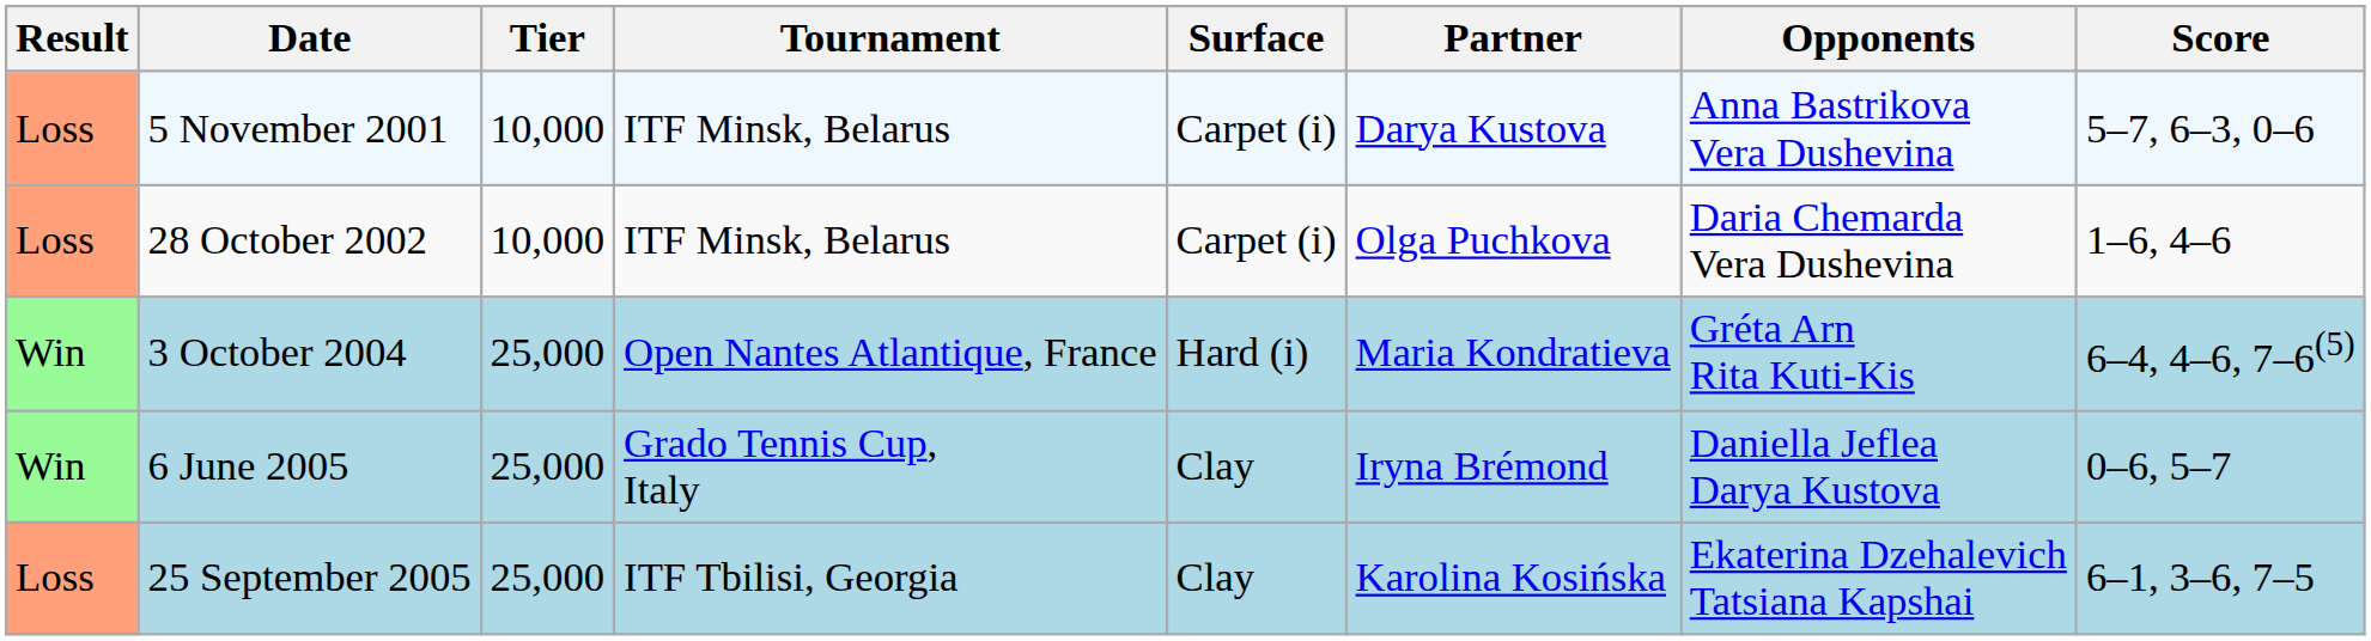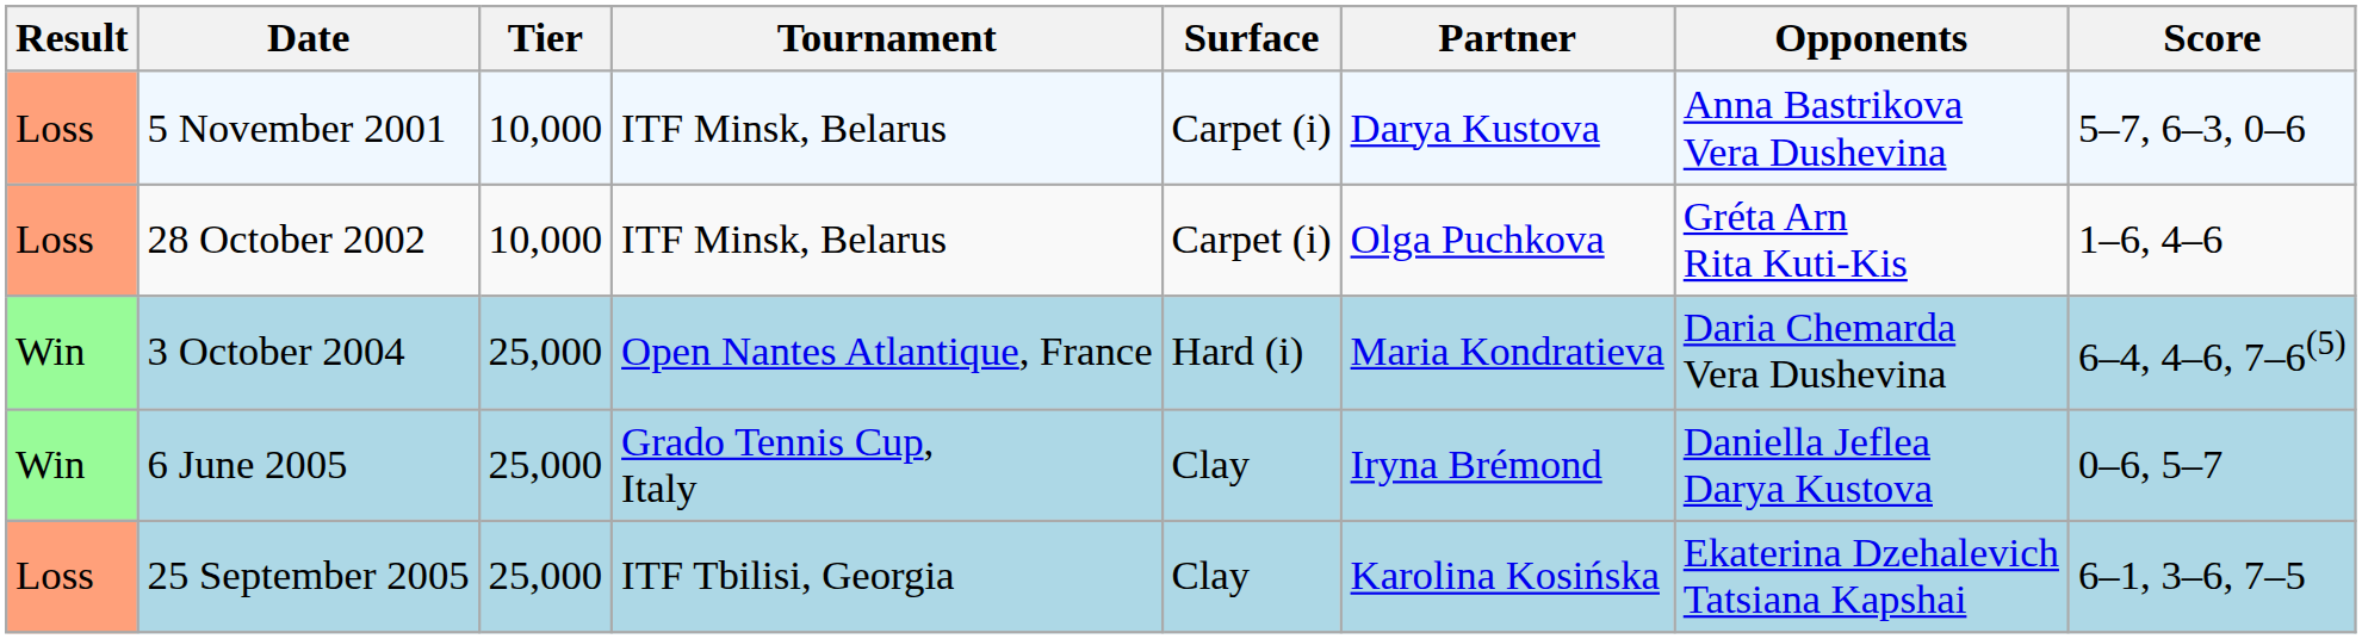28 October 2002 | Opponents: Daria Chemarda Vera Dushevina -> Gréta Arn Rita Kuti-Kis
3 October 2004 | Opponents: Gréta Arn Rita Kuti-Kis -> Daria Chemarda Vera Dushevina
